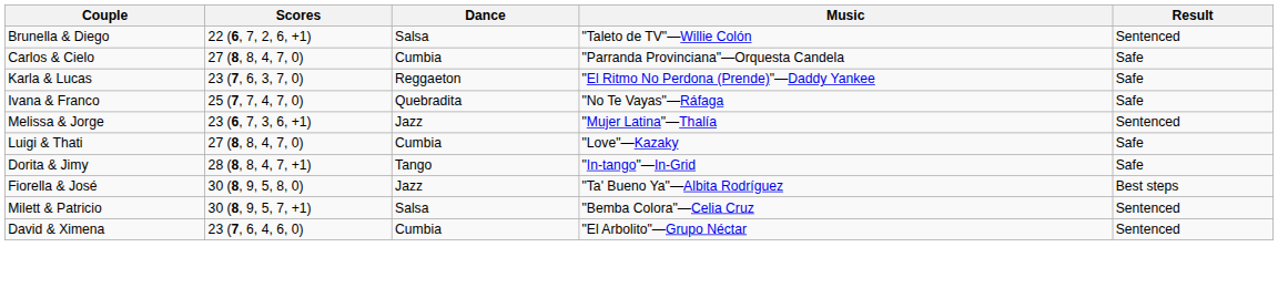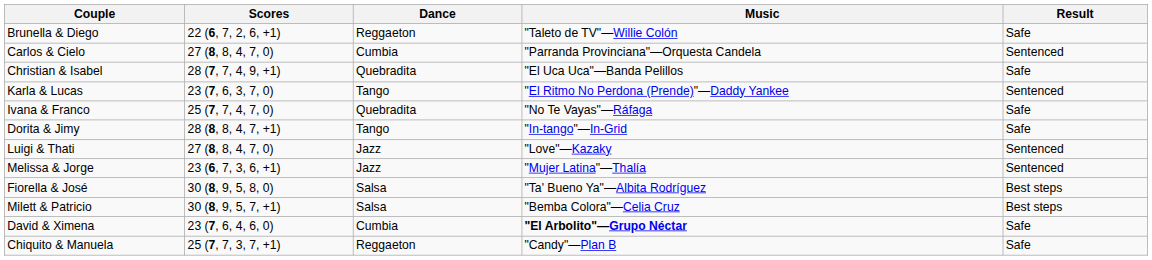Brunella & Diego | Dance: Salsa -> Reggaeton
Brunella & Diego | Result: Sentenced -> Safe
Carlos & Cielo | Result: Safe -> Sentenced
+ row: Christian & Isabel | 28 (7, 7, 4, 9, +1) | Quebradita | "El Uca Uca"—Banda Pelillos | Safe
Karla & Lucas | Dance: Reggaeton -> Tango
Karla & Lucas | Result: Safe -> Sentenced
rows swapped: Melissa & Jorge <-> Dorita & Jimy
Luigi & Thati | Dance: Cumbia -> Jazz
Luigi & Thati | Result: Safe -> Sentenced
Fiorella & José | Dance: Jazz -> Salsa
Milett & Patricio | Result: Sentenced -> Best steps
David & Ximena | Music: normal -> bold
David & Ximena | Result: Sentenced -> Safe
+ row: Chiquito & Manuela | 25 (7, 7, 3, 7, +1) | Reggaeton | "Candy"—Plan B | Safe
